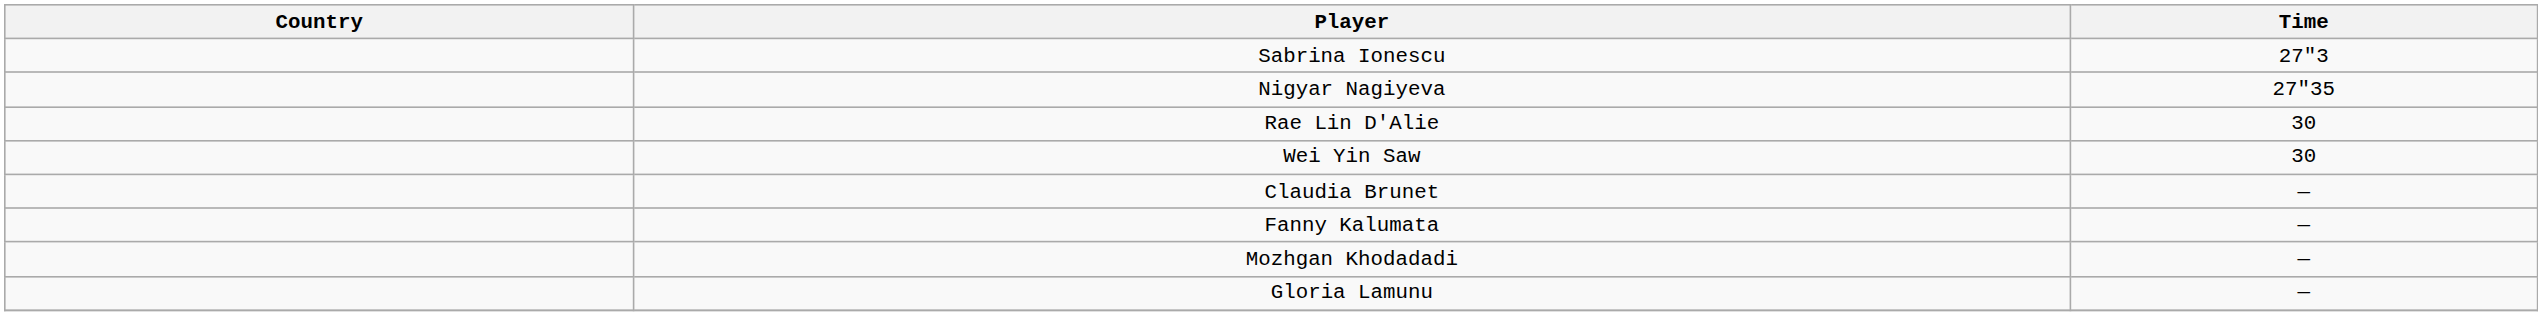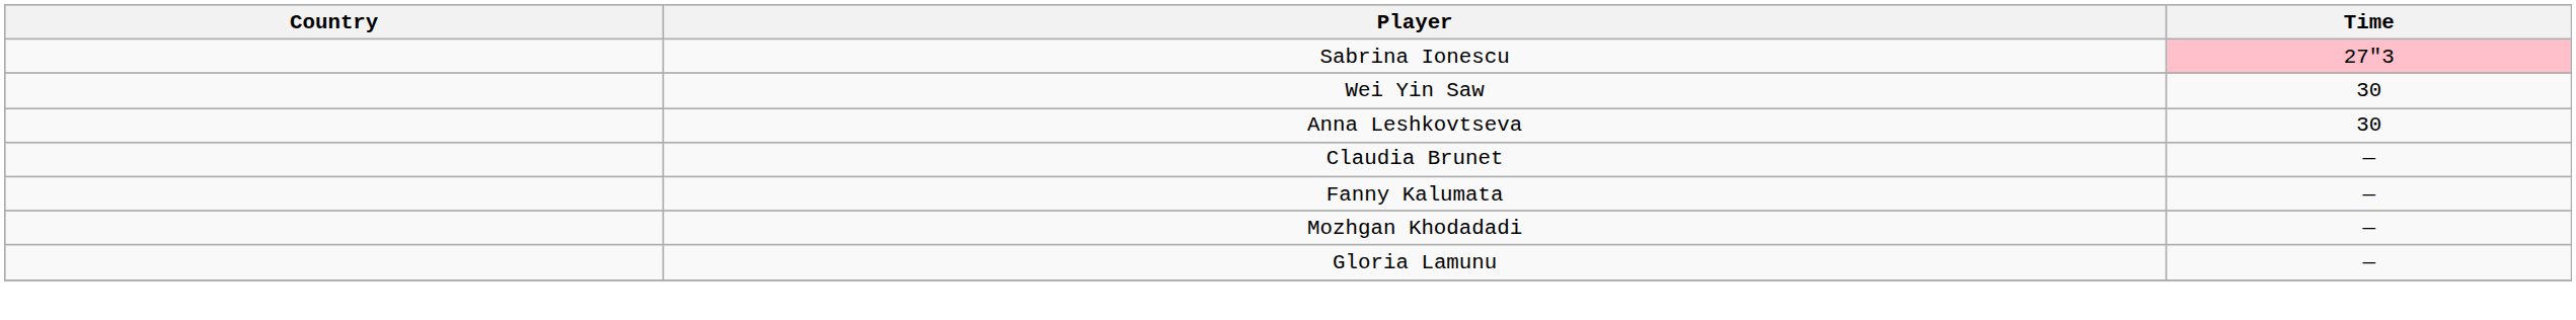Sabrina Ionescu | Time: no background -> pink background
- row: Nigyar Nagiyeva | 27"35
- row: Rae Lin D'Alie | 30
+ row: Anna Leshkovtseva | 30
